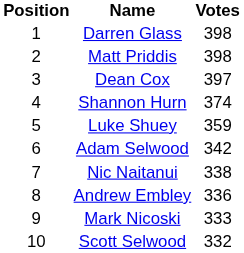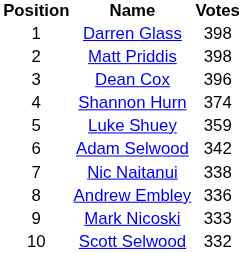Dean Cox | Votes: 397 -> 396
